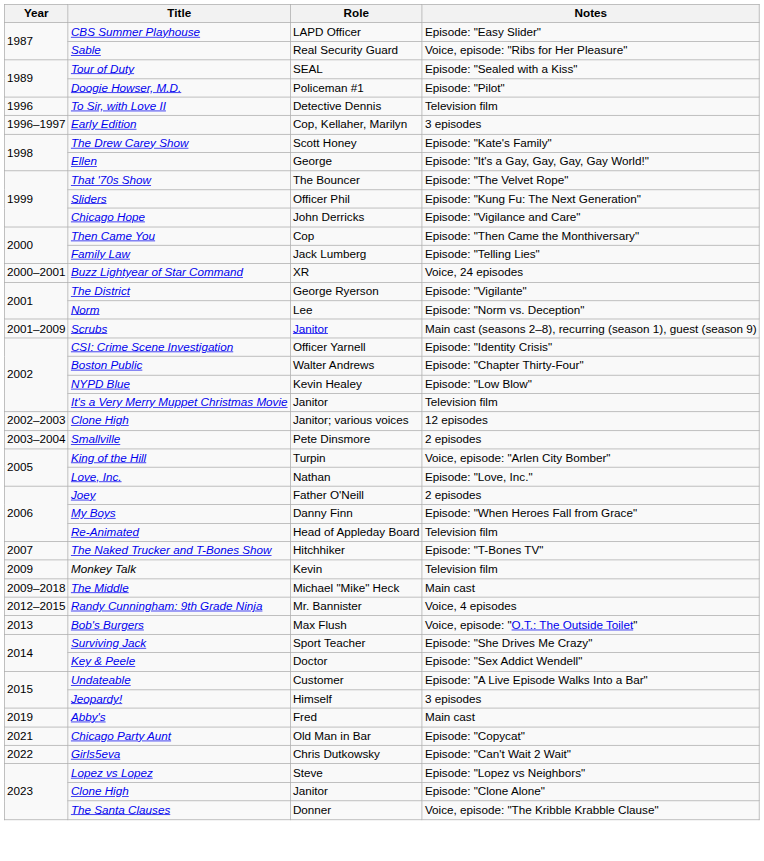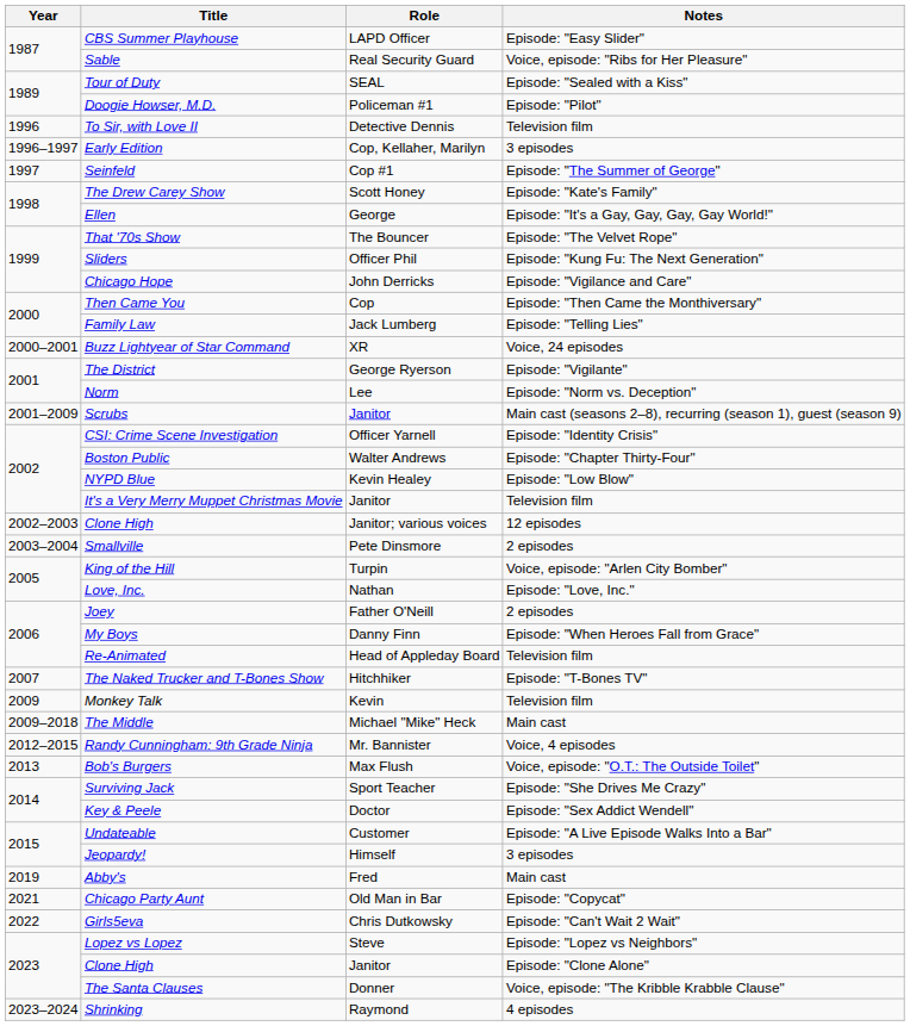+ row: 1997 | Seinfeld | Cop #1 | Episode: "The Summer of George"
+ row: 2023–2024 | Shrinking | Raymond | 4 episodes
